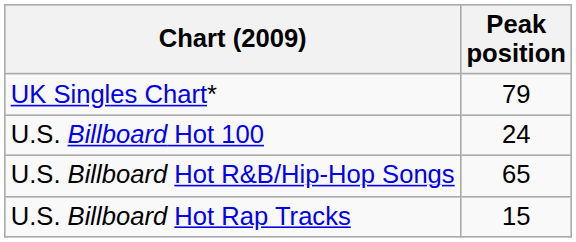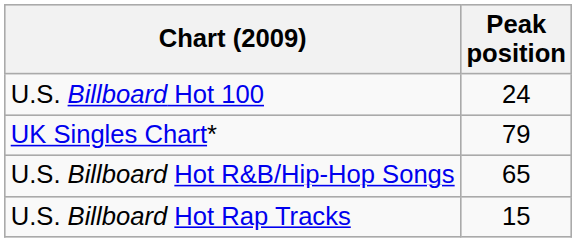rows swapped: UK Singles Chart* <-> U.S. Billboard Hot 100
